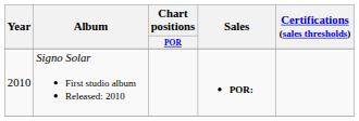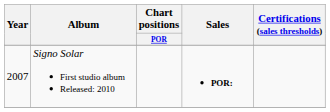Signo Solar First studio album Released: 2010 | Year: 2010 -> 2007
